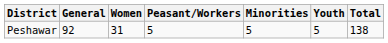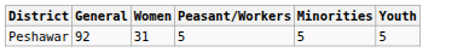- column: Total | 138
